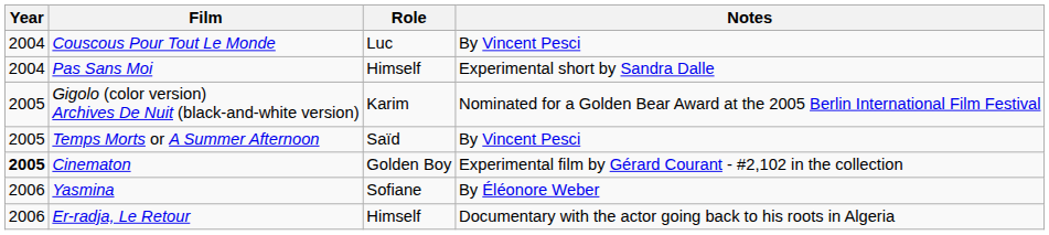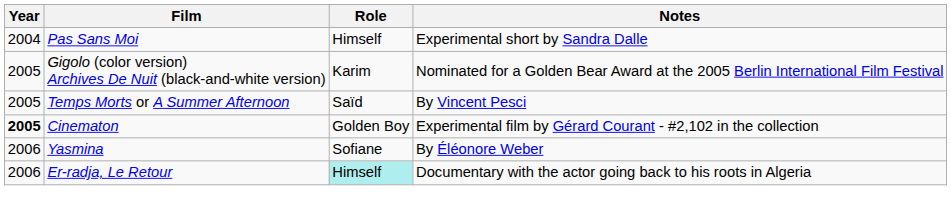- row: 2004 | Couscous Pour Tout Le Monde | Luc | By Vincent Pesci
Er-radja, Le Retour | Role: no background -> paleturquoise background
